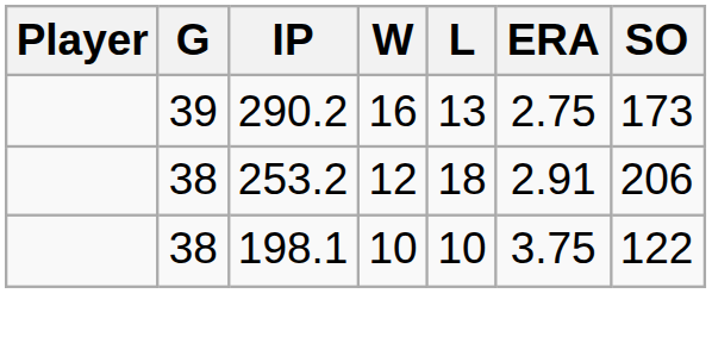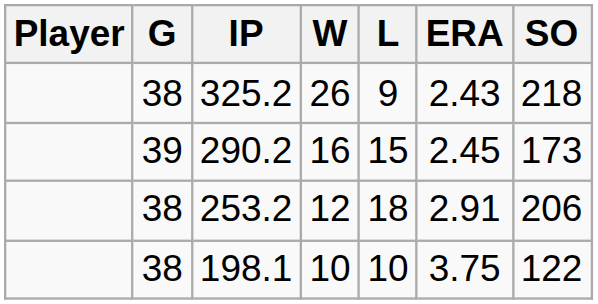+ row: 38 | 325.2 | 26 | 9 | 2.43 | 218
290.2 | L: 13 -> 15
290.2 | ERA: 2.75 -> 2.45
